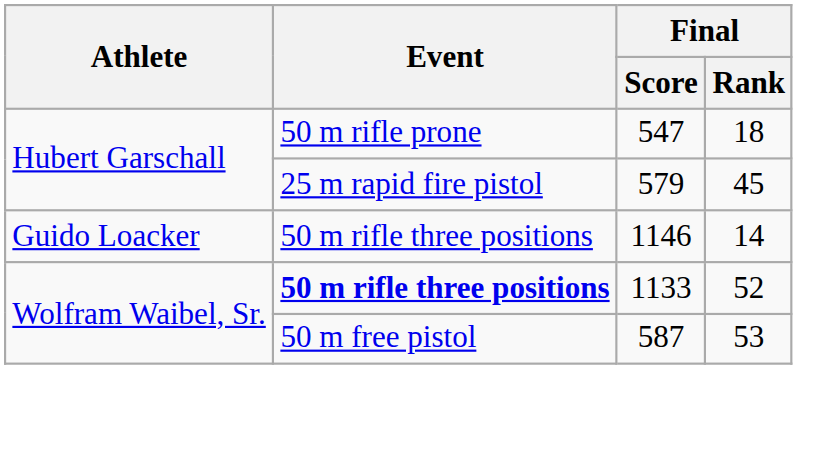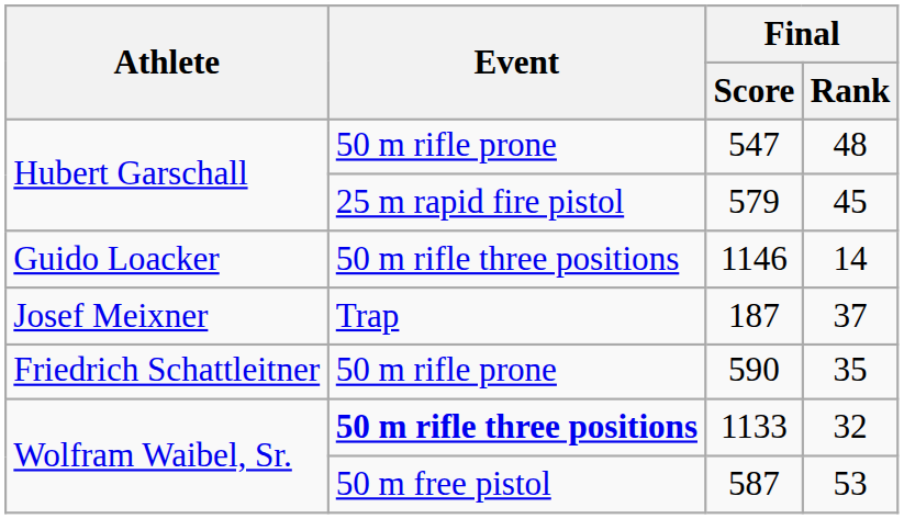547 | Final / Rank: 18 -> 48
+ row: Josef Meixner | Trap | 187 | 37
+ row: Friedrich Schattleitner | 50 m rifle prone | 590 | 35
1133 | Final / Rank: 52 -> 32
